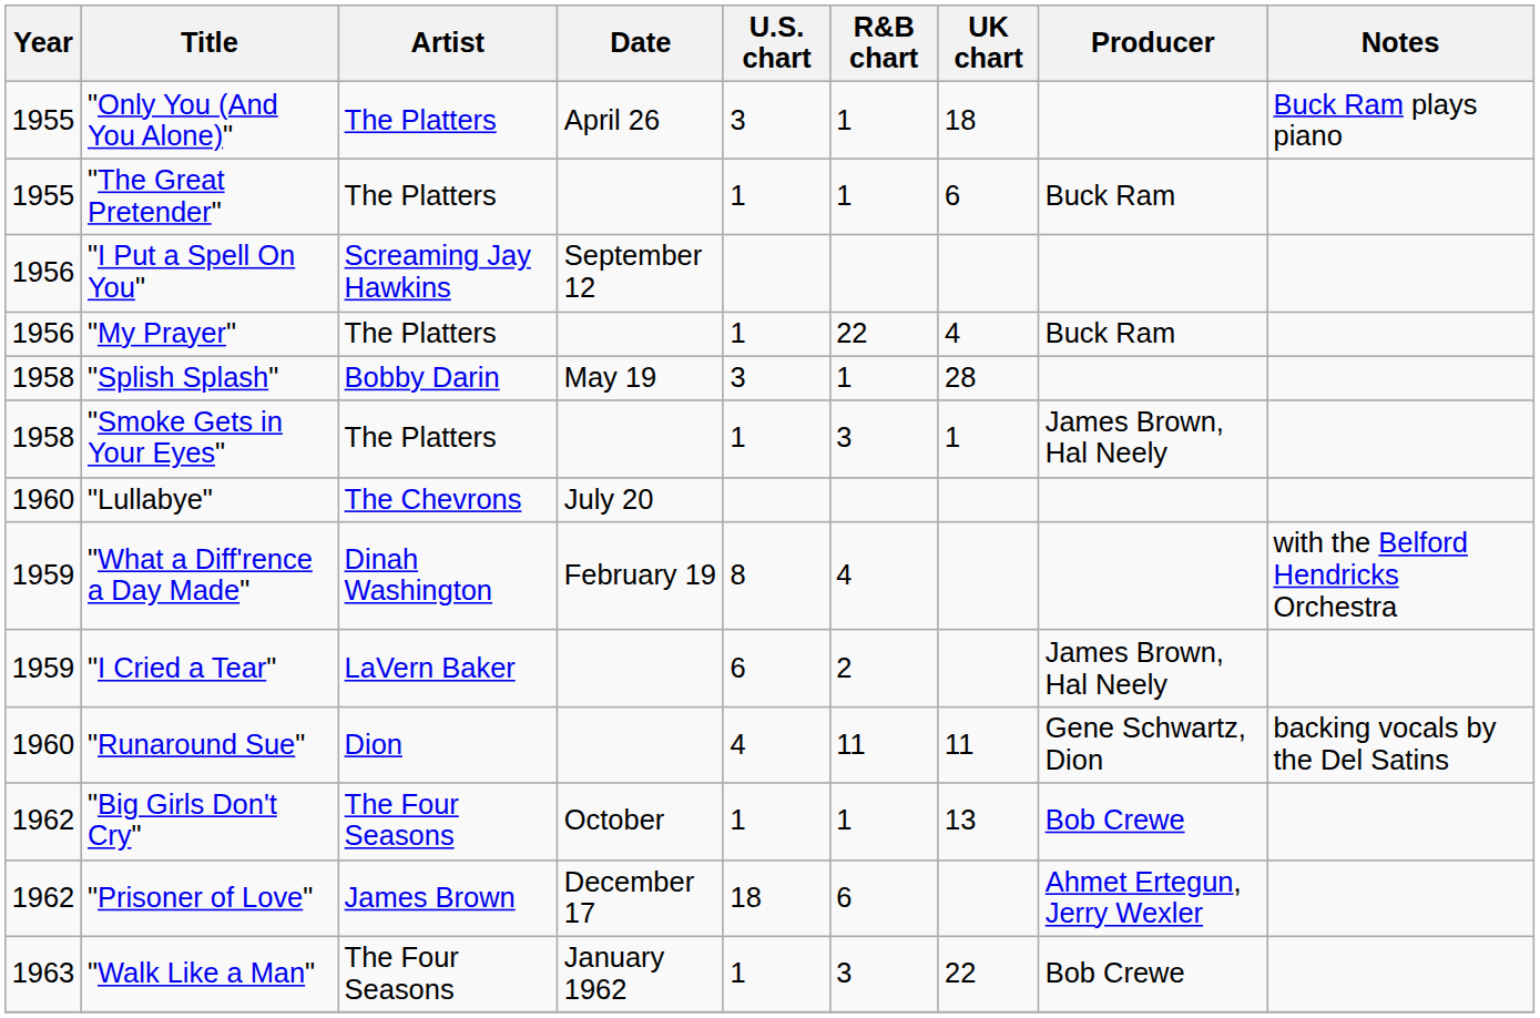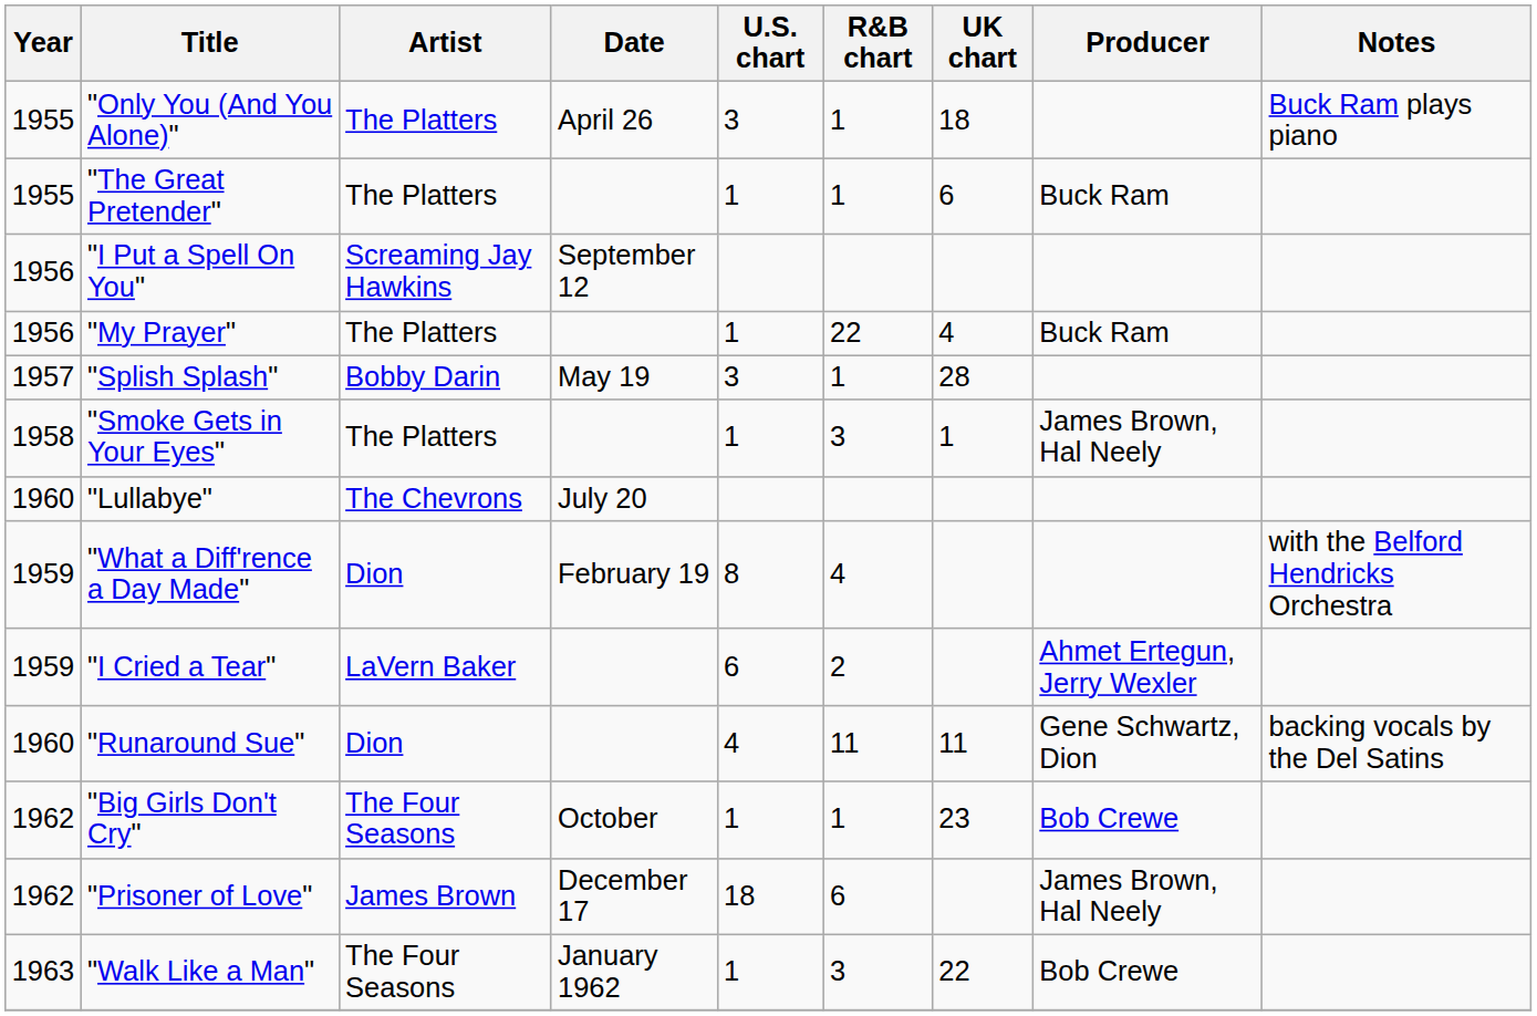"Splish Splash" | Year: 1958 -> 1957
"What a Diff'rence a Day Made" | Artist: Dinah Washington -> Dion
"I Cried a Tear" | Producer: James Brown, Hal Neely -> Ahmet Ertegun, Jerry Wexler
"Big Girls Don't Cry" | UK chart: 13 -> 23
"Prisoner of Love" | Producer: Ahmet Ertegun, Jerry Wexler -> James Brown, Hal Neely
